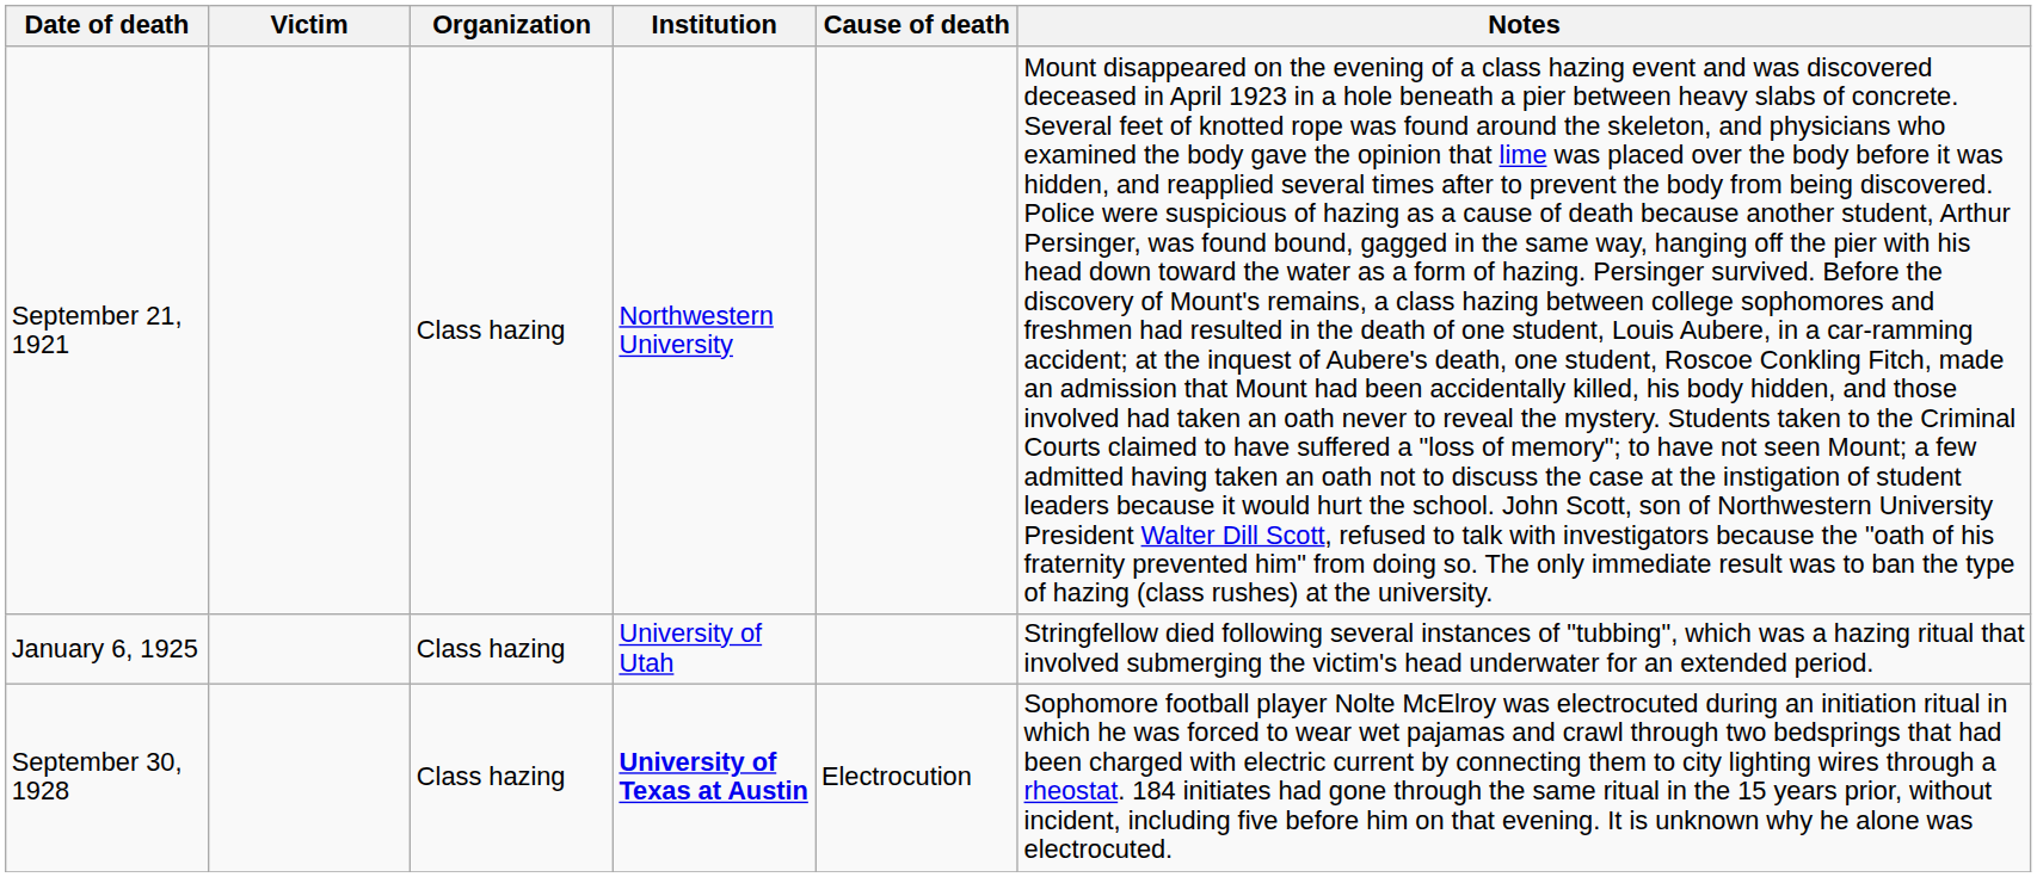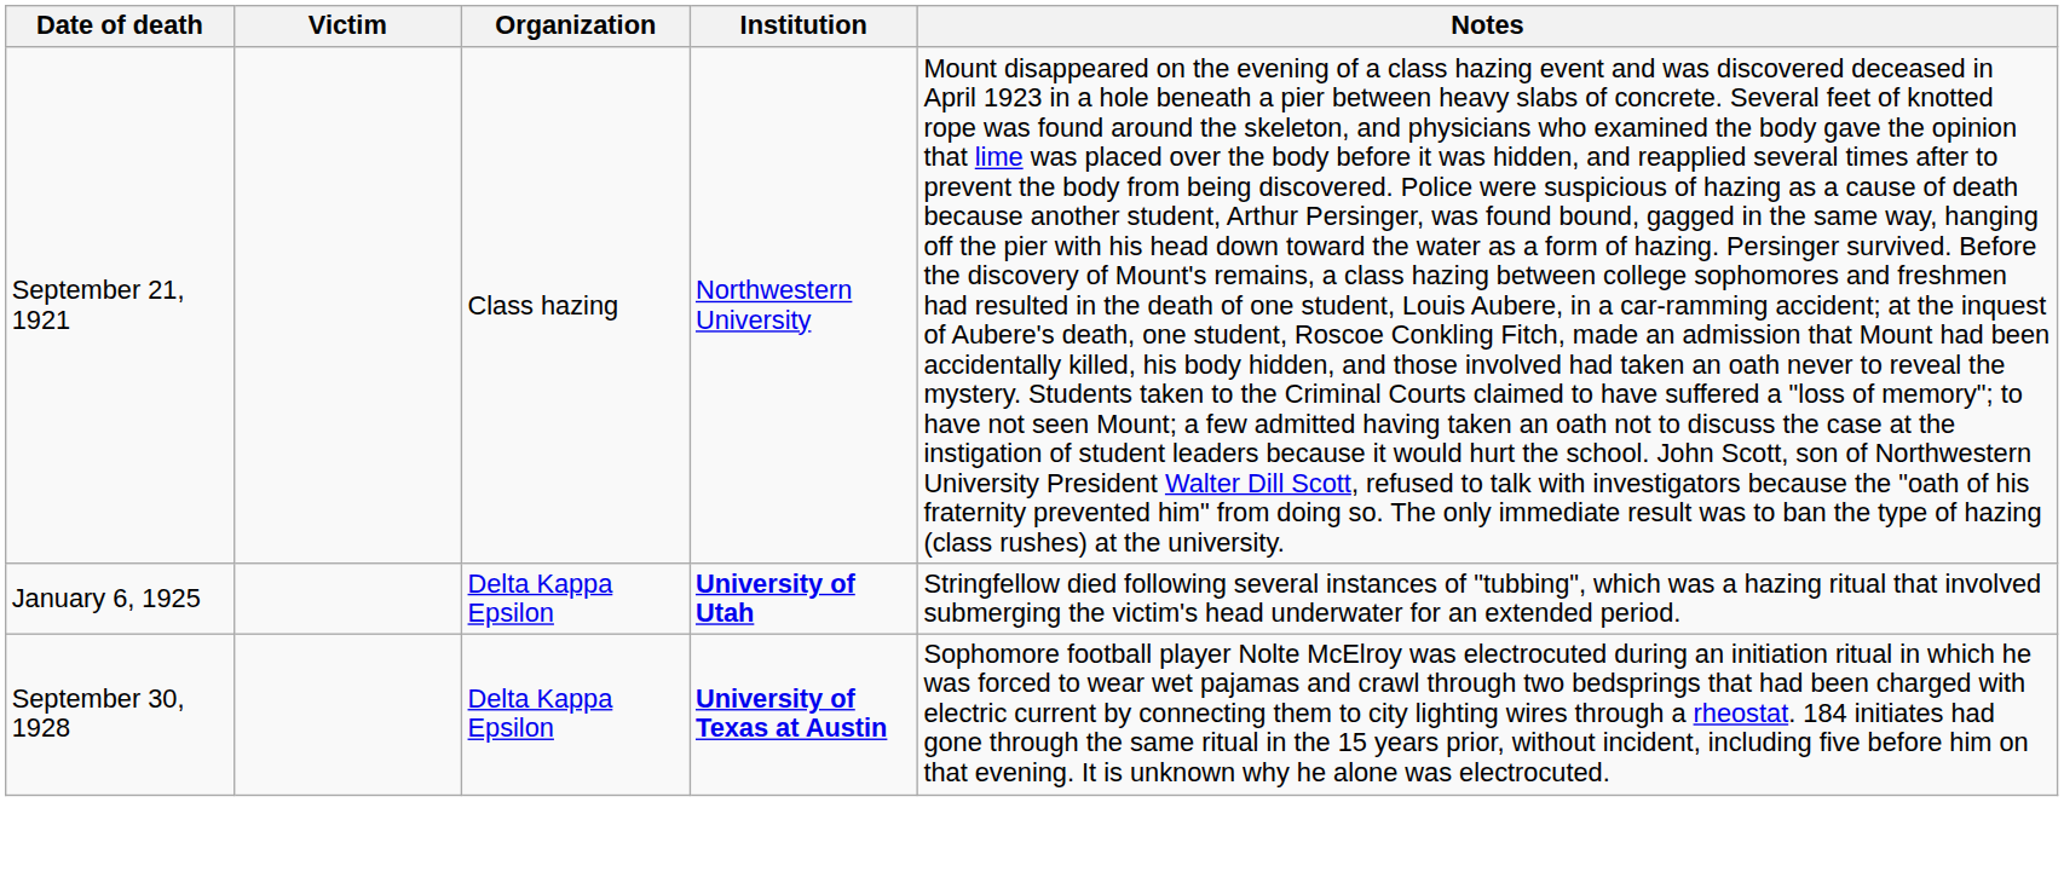- column: Cause of death | Electrocution
January 6, 1925 | Organization: Class hazing -> Delta Kappa Epsilon
January 6, 1925 | Institution: normal -> bold
September 30, 1928 | Organization: Class hazing -> Delta Kappa Epsilon
